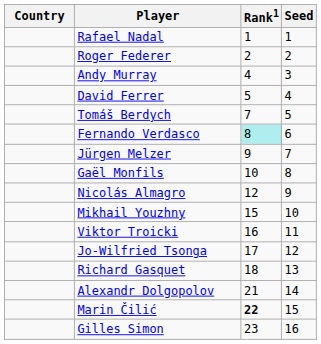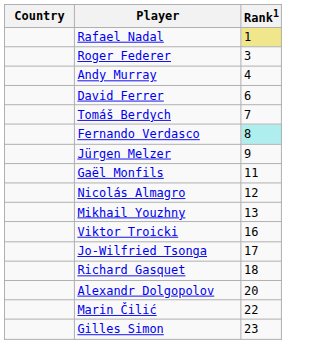- column: Seed | 1 | 2 | 3 | 4 | 5 | 6 | 7 | 8 | 9 | 10 | 11 | 12 | 13 | 14 | 15 | 16
Rafael Nadal | Rank1: no background -> khaki background
Roger Federer | Rank1: 2 -> 3
David Ferrer | Rank1: 5 -> 6
Gaël Monfils | Rank1: 10 -> 11
Mikhail Youzhny | Rank1: 15 -> 13
Alexandr Dolgopolov | Rank1: 21 -> 20
Marin Čilić | Rank1: bold -> normal
